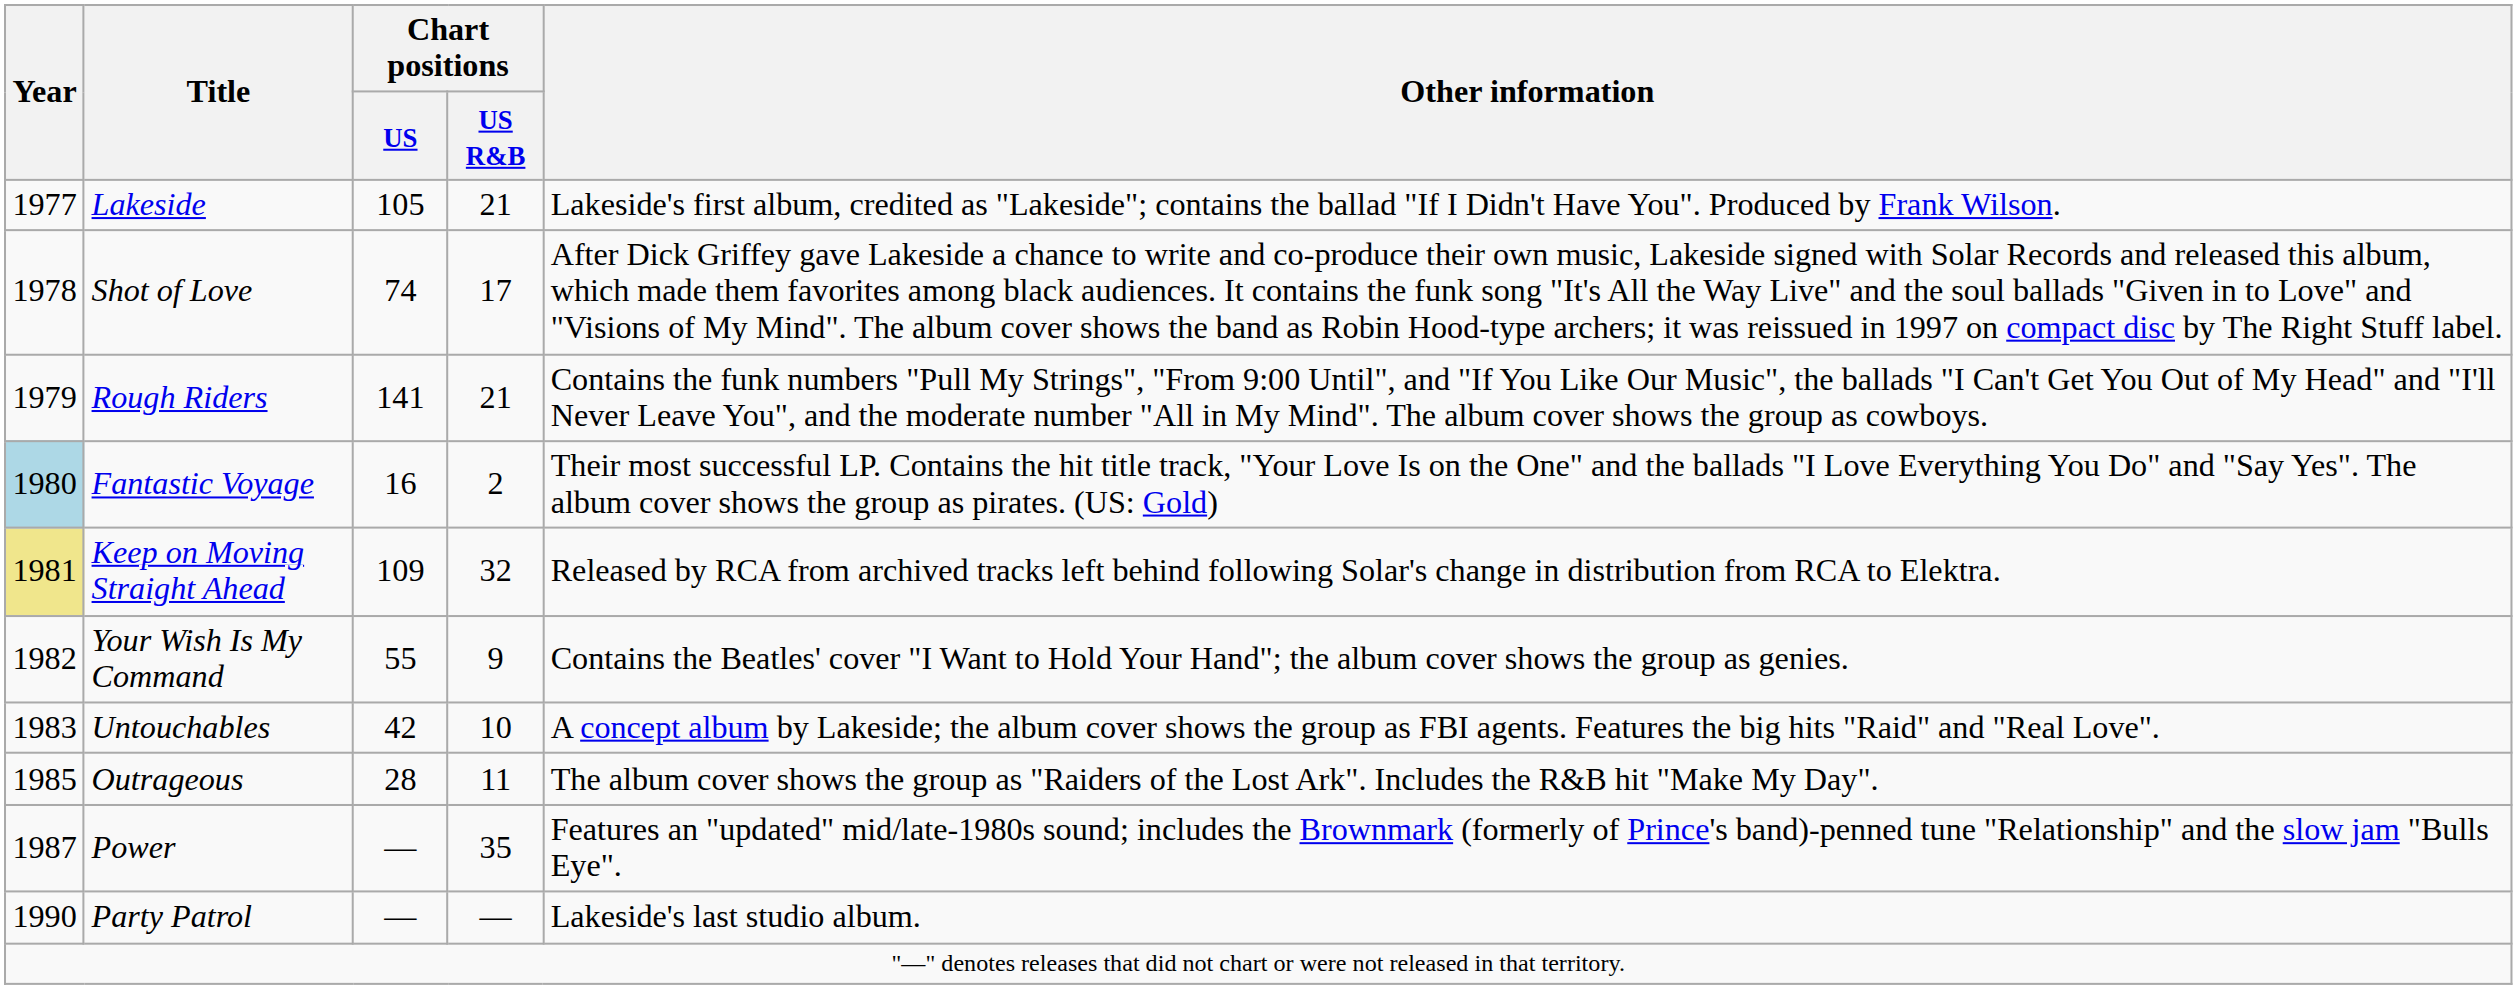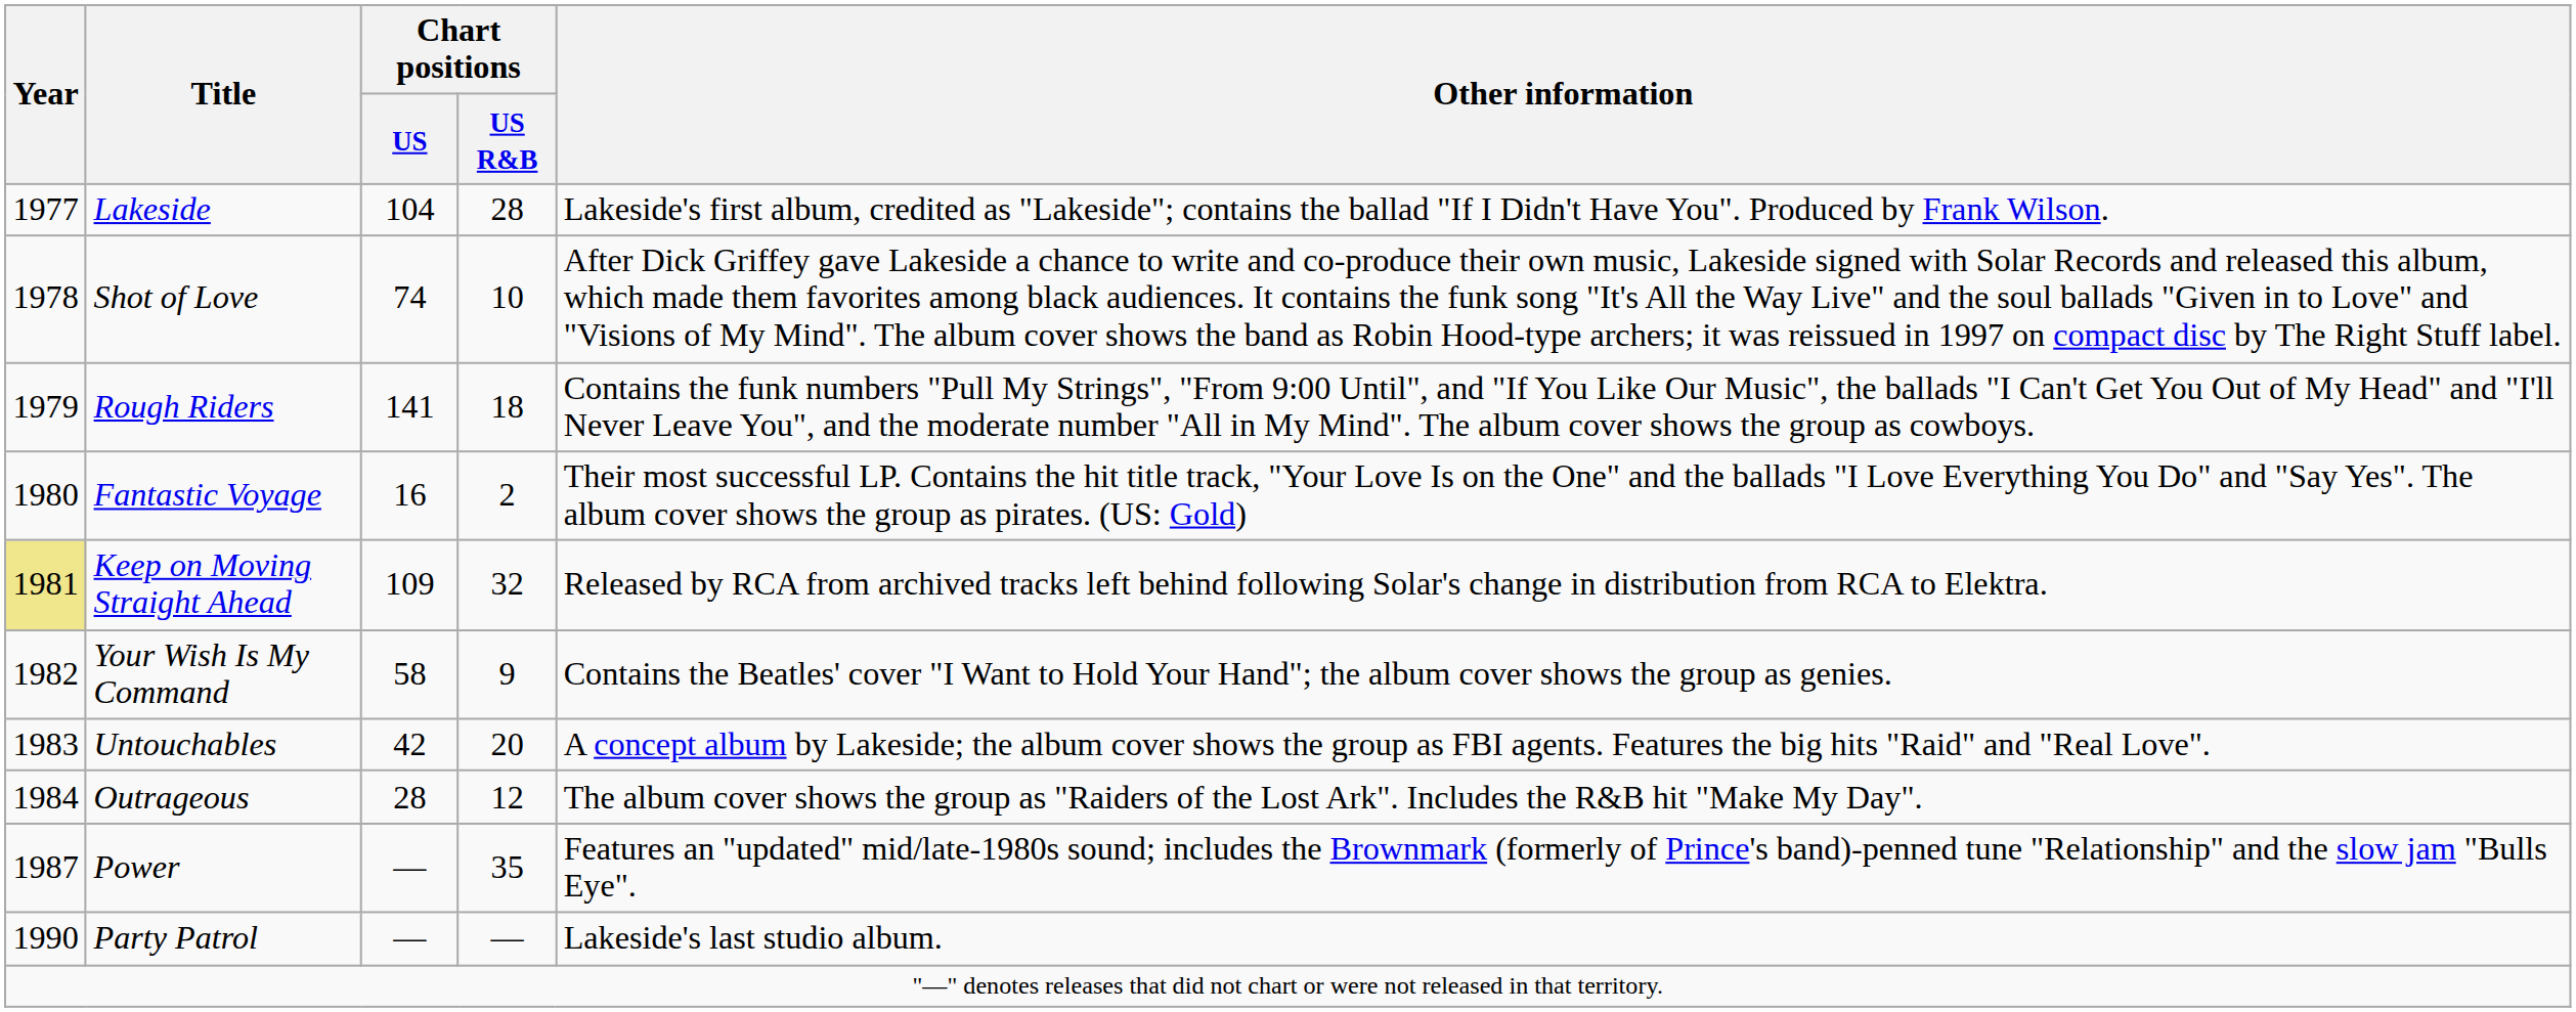Lakeside | Chart positions / US: 105 -> 104
Lakeside | Chart positions / US R&B: 21 -> 28
Shot of Love | Chart positions / US R&B: 17 -> 10
Rough Riders | Chart positions / US R&B: 21 -> 18
Fantastic Voyage | Year: lightblue background -> no background
Your Wish Is My Command | Chart positions / US: 55 -> 58
Untouchables | Chart positions / US R&B: 10 -> 20
Outrageous | Year: 1985 -> 1984
Outrageous | Chart positions / US R&B: 11 -> 12
